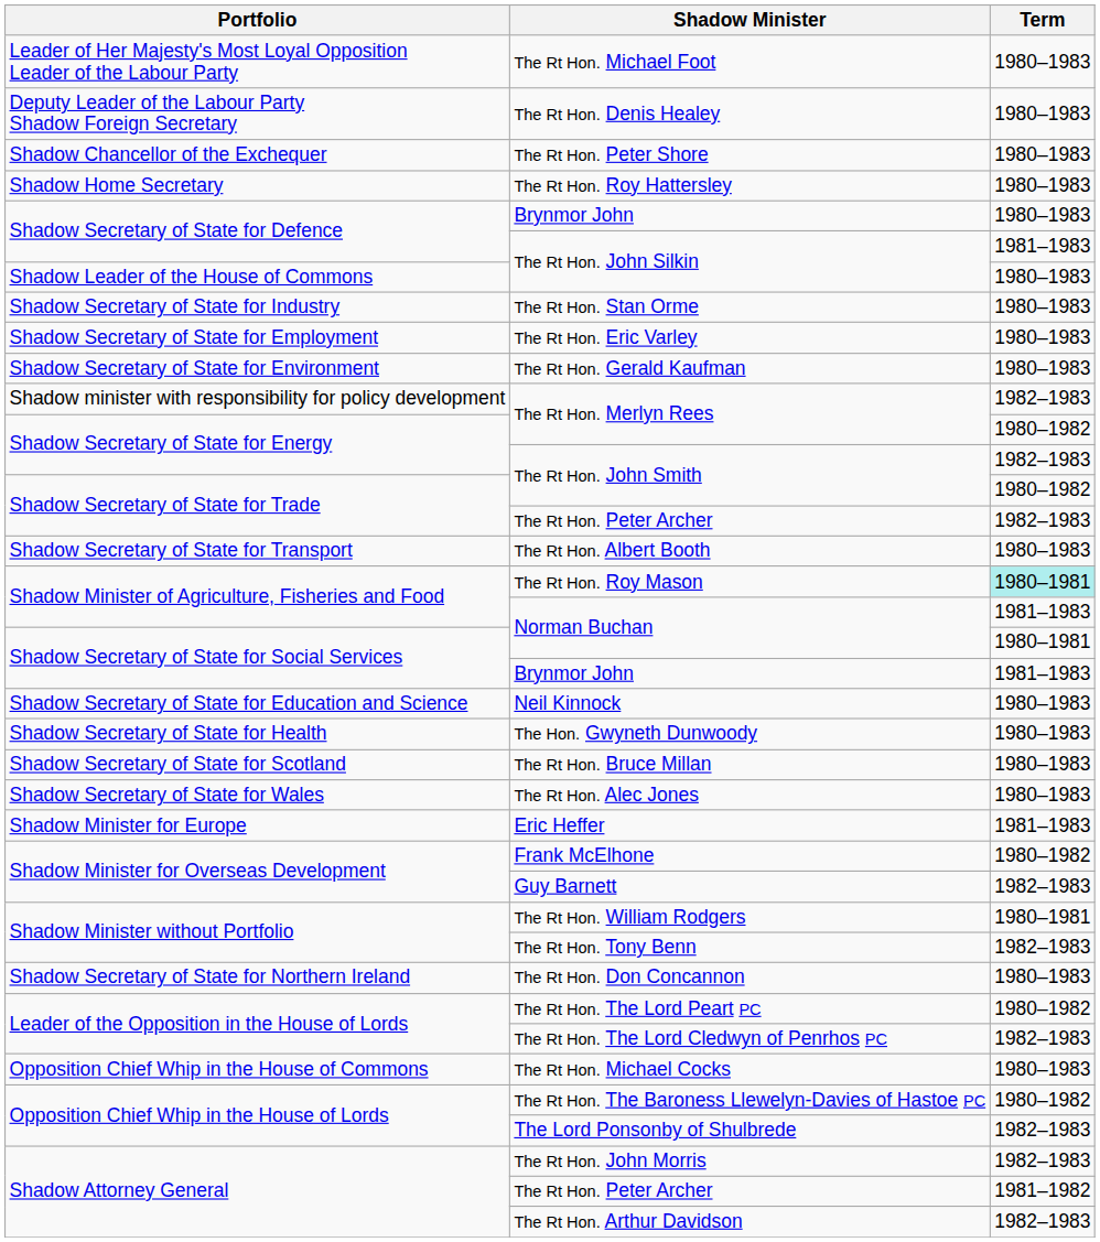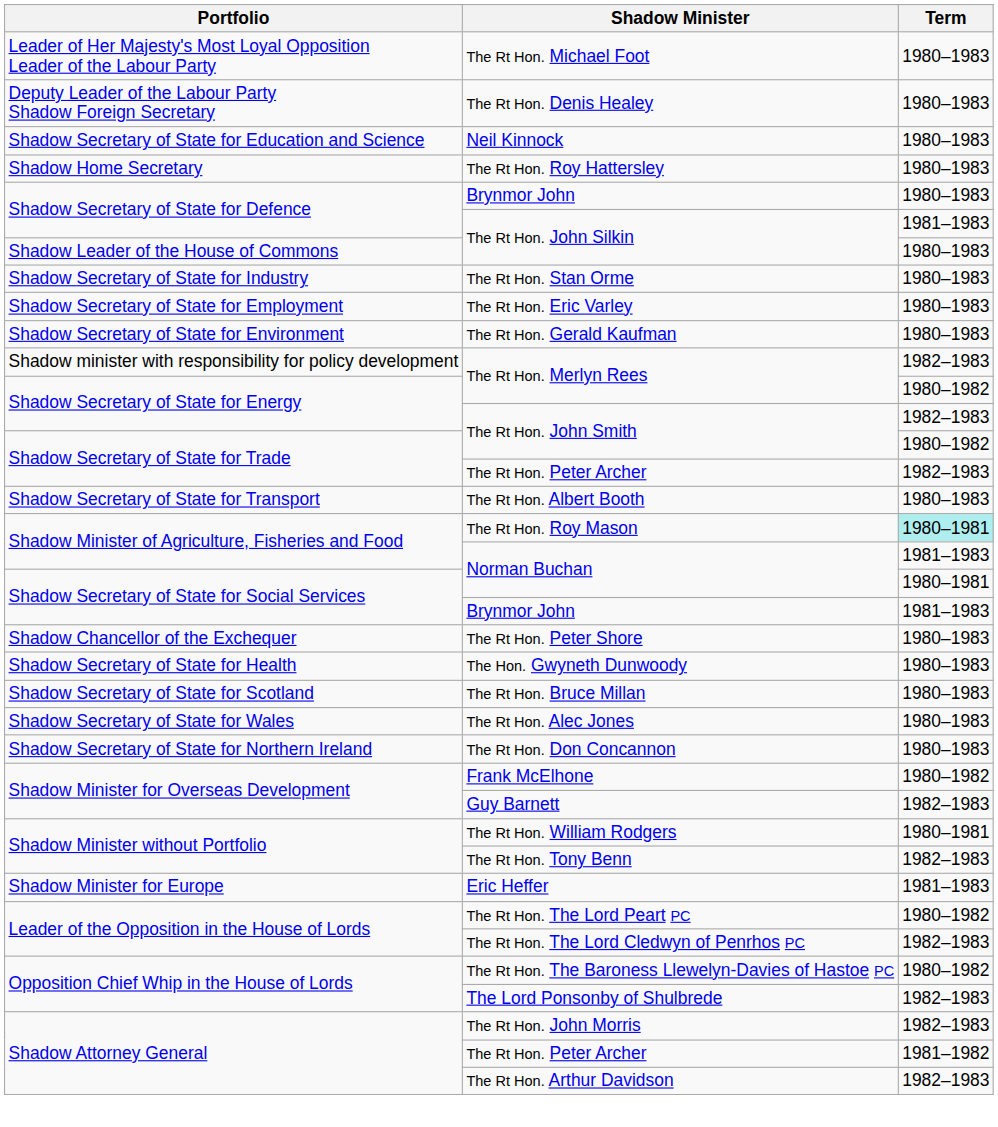rows swapped: The Rt Hon. Peter Shore <-> Neil Kinnock
rows swapped: The Rt Hon. Don Concannon <-> Eric Heffer
- row: Opposition Chief Whip in the House of Commons | The Rt Hon. Michael Cocks | 1980–1983
